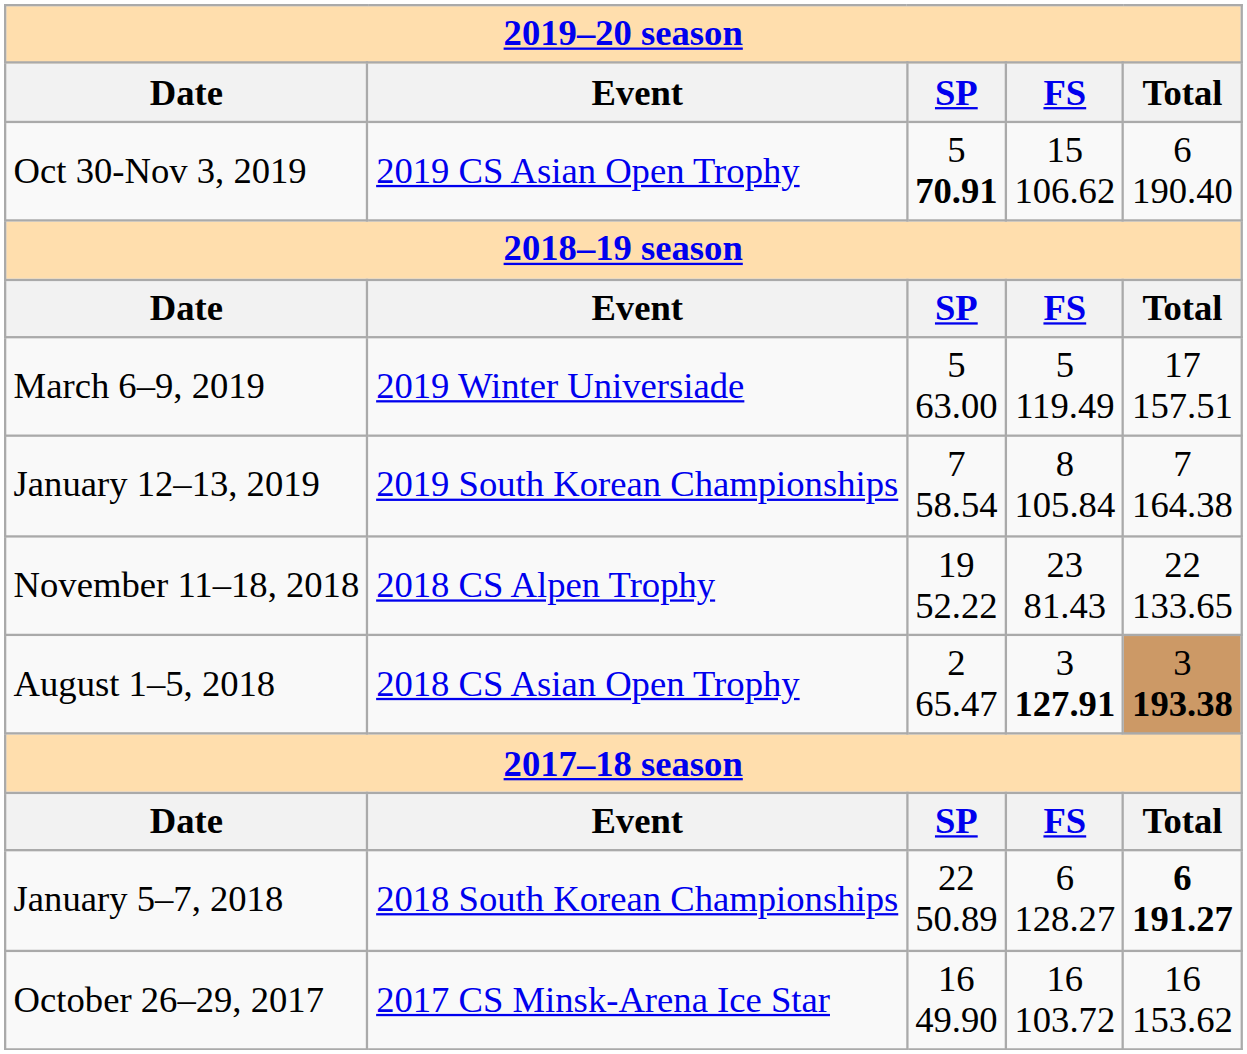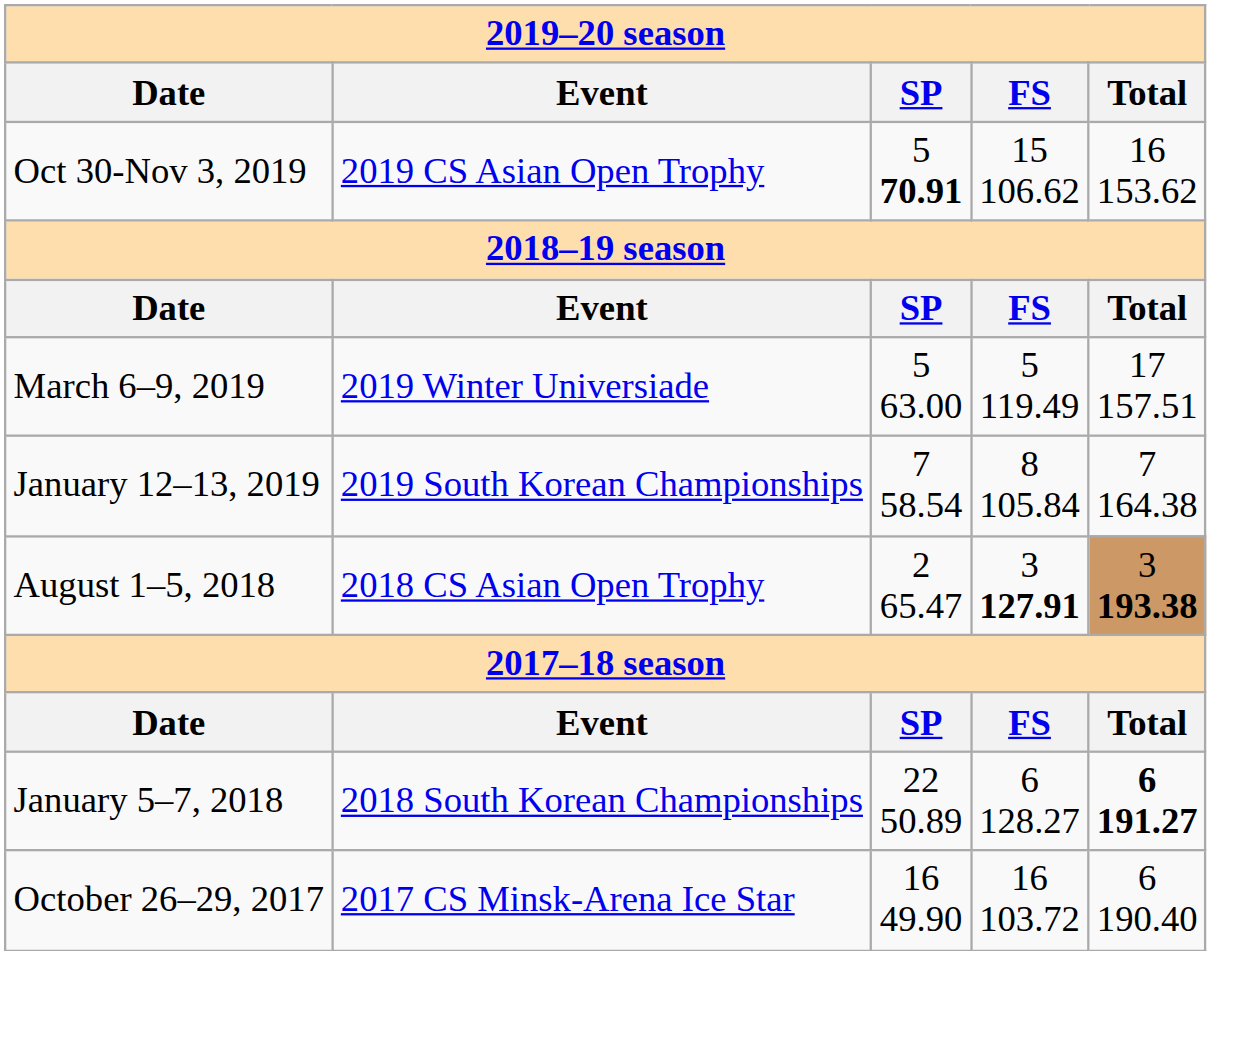Oct 30-Nov 3, 2019 | Total: 6 190.40 -> 16 153.62
- row: November 11–18, 2018 | 2018 CS Alpen Trophy | 19 52.22 | 23 81.43 | 22 133.65
October 26–29, 2017 | Total: 16 153.62 -> 6 190.40
